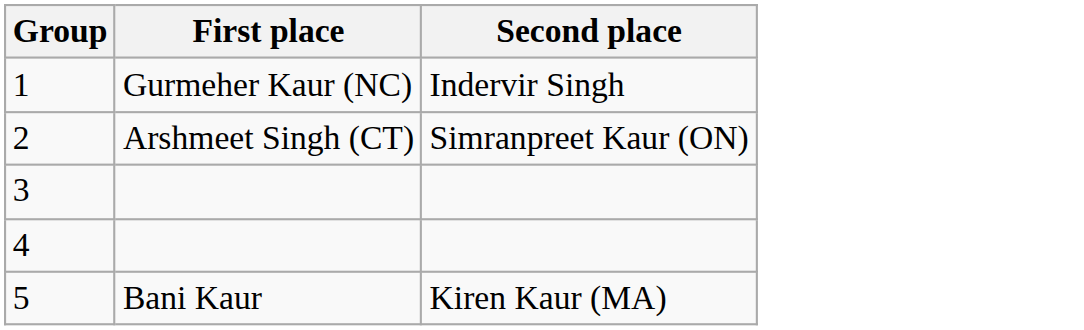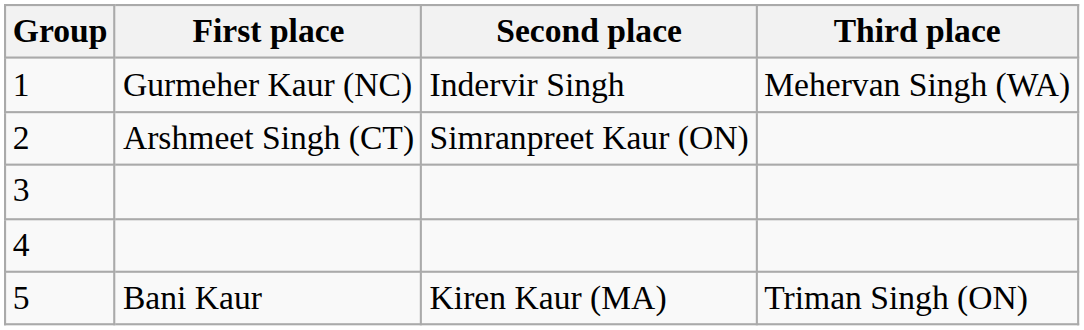+ column: Third place | Mehervan Singh (WA) | Triman Singh (ON)
